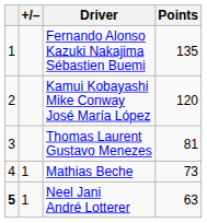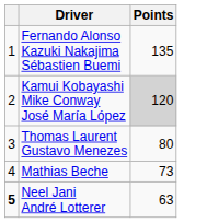- column: +/– | 1 | 1
Kamui Kobayashi Mike Conway José María López | Points: no background -> lightgrey background
Thomas Laurent Gustavo Menezes | Points: 81 -> 80
